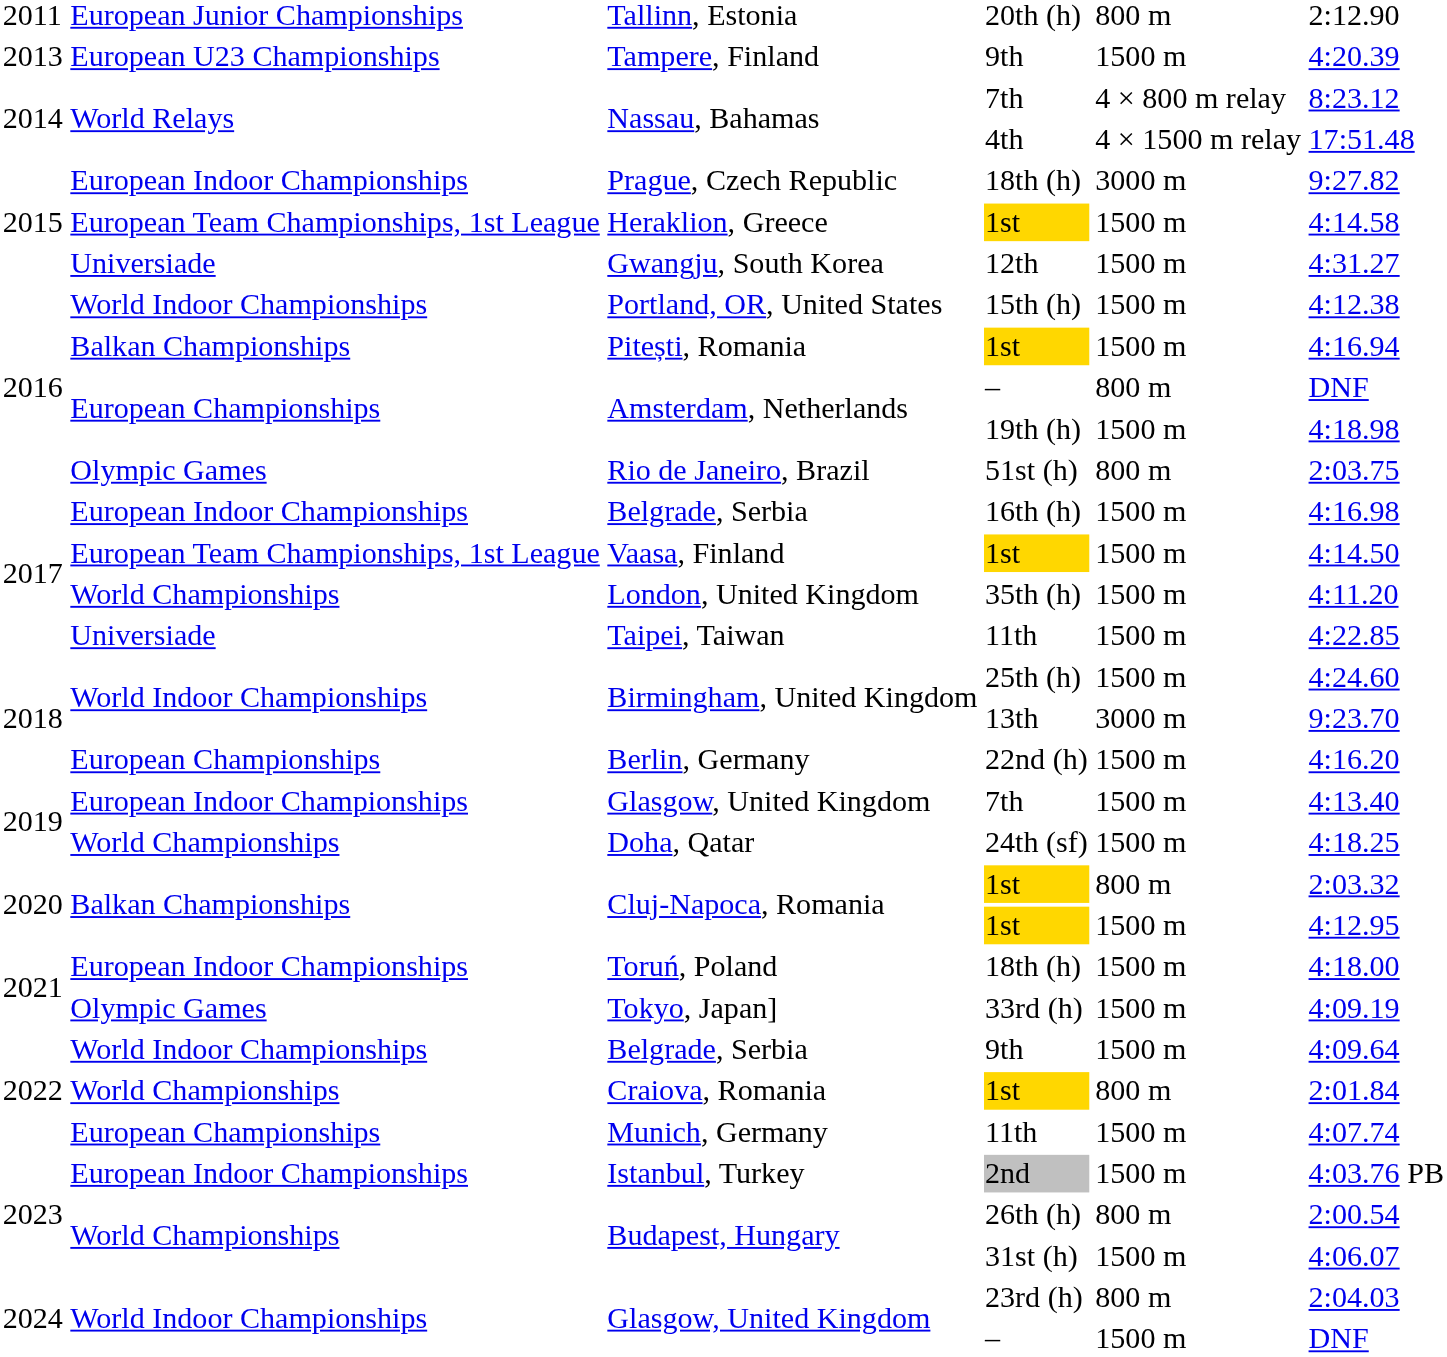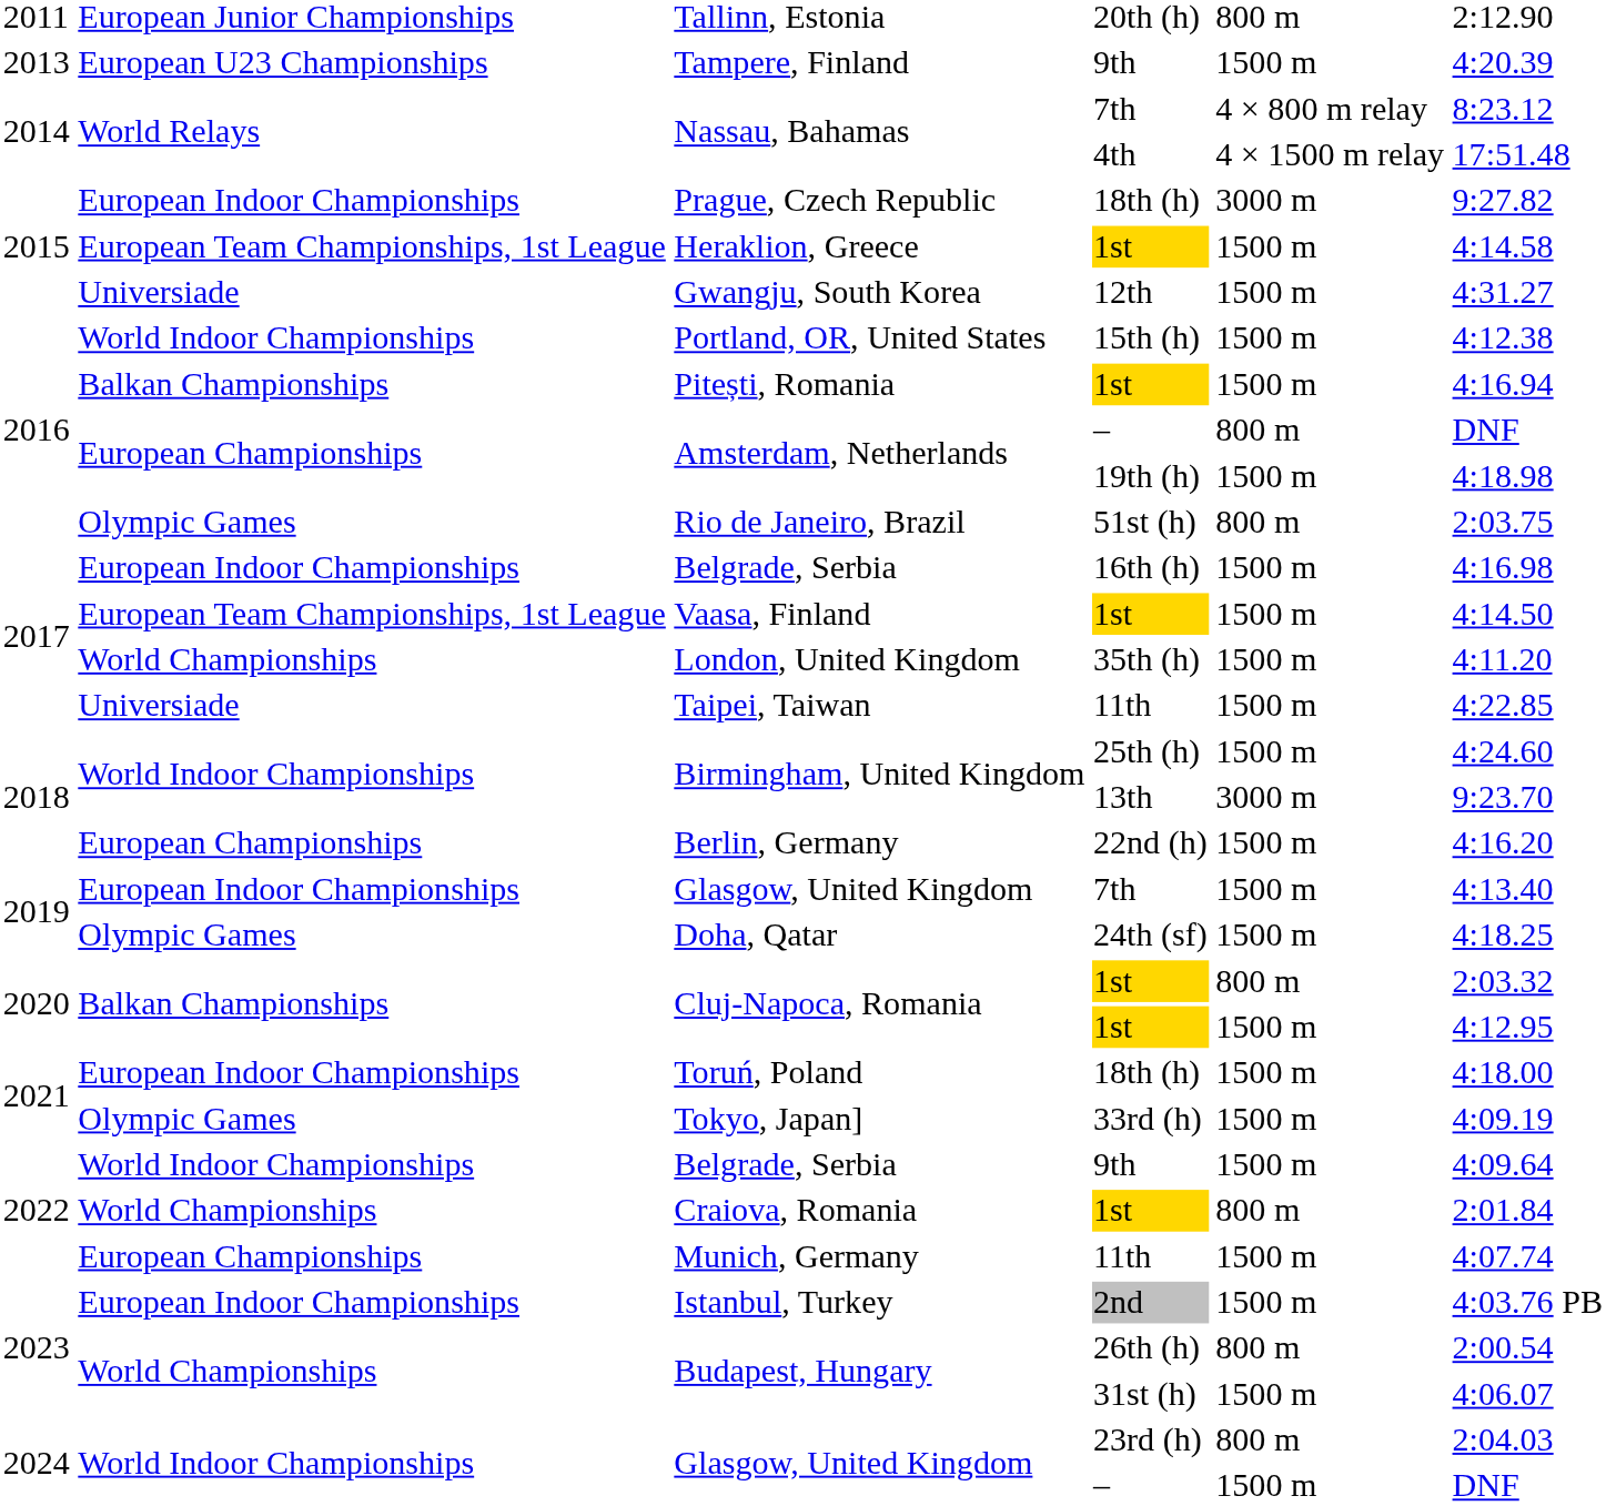Doha, Qatar | column 2: World Championships -> Olympic Games
